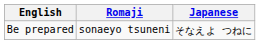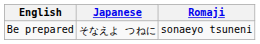columns swapped: Japanese <-> Romaji
